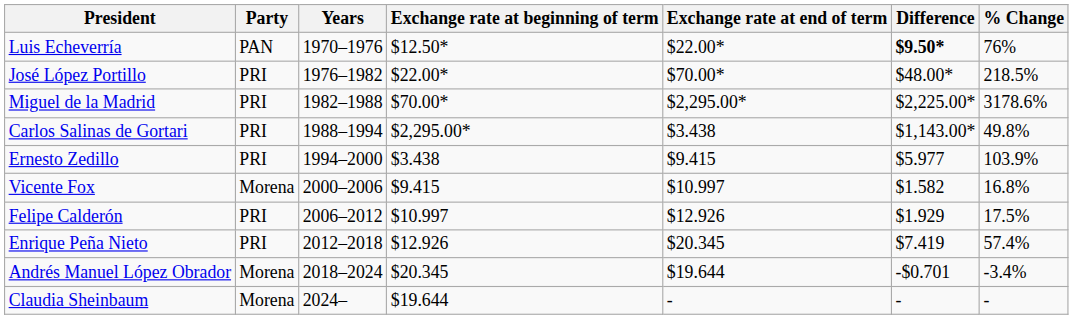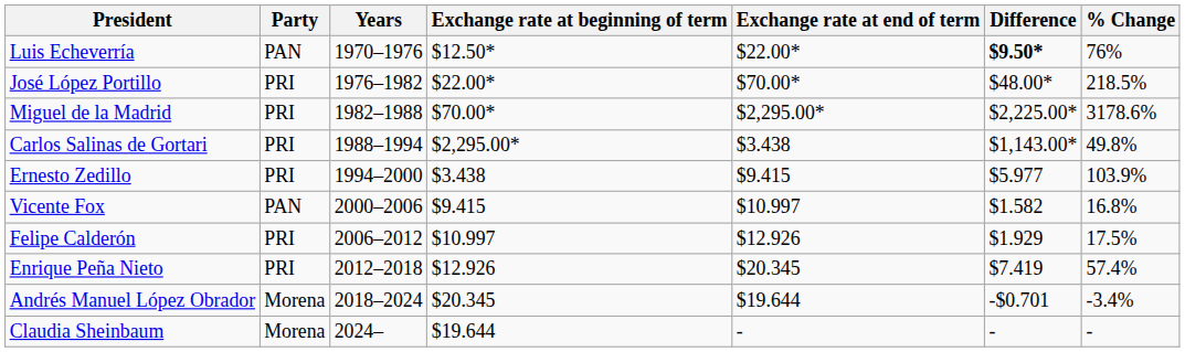Vicente Fox | Party: Morena -> PAN
